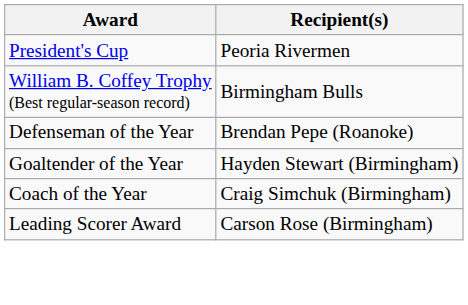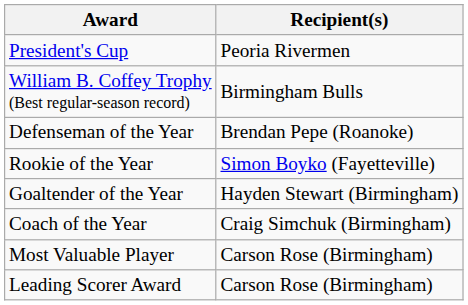+ row: Rookie of the Year | Simon Boyko (Fayetteville)
+ row: Most Valuable Player | Carson Rose (Birmingham)
